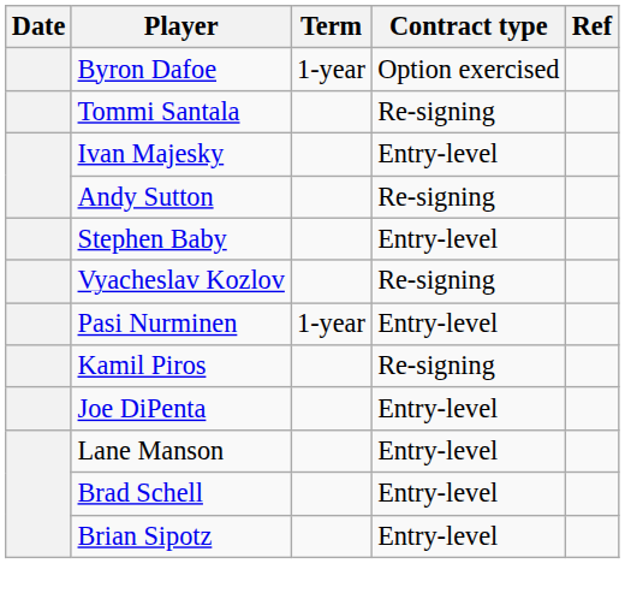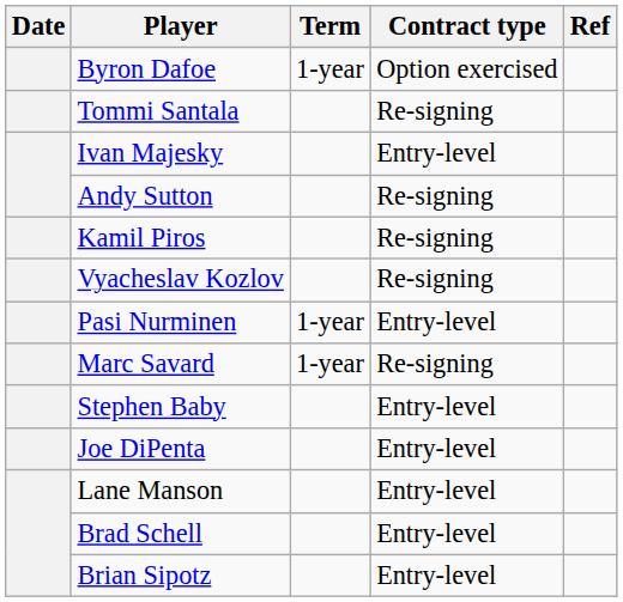rows swapped: Kamil Piros <-> Stephen Baby
+ row: Marc Savard | 1-year | Re-signing
